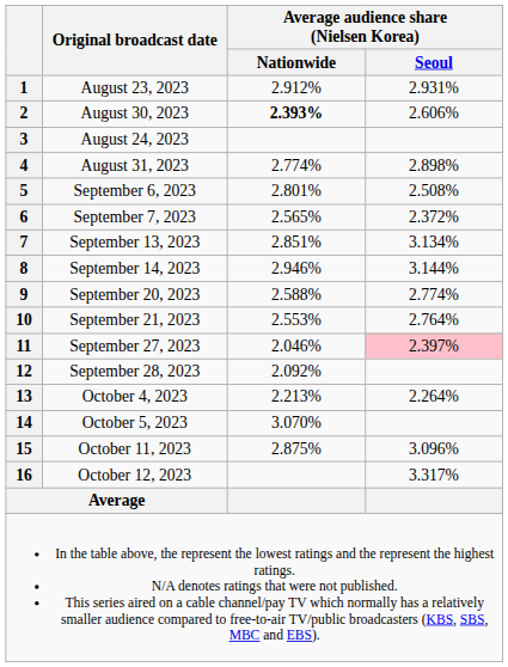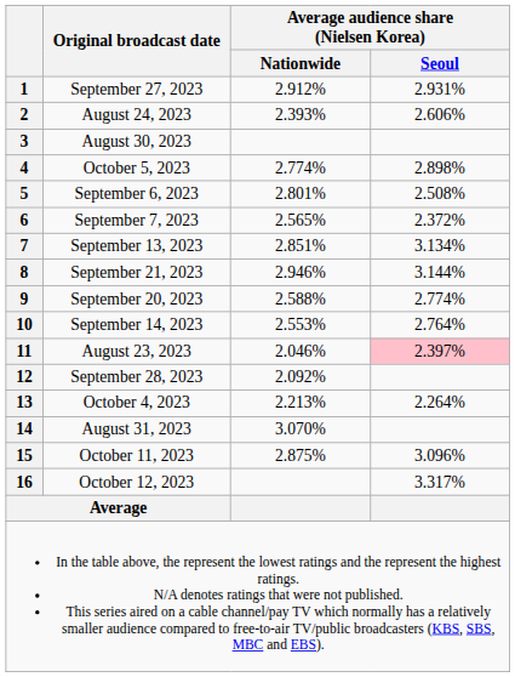1 | Original broadcast date: August 23, 2023 -> September 27, 2023
2 | Original broadcast date: August 30, 2023 -> August 24, 2023
2 | Average audience share (Nielsen Korea) / Nationwide: bold -> normal
3 | Original broadcast date: August 24, 2023 -> August 30, 2023
4 | Original broadcast date: August 31, 2023 -> October 5, 2023
8 | Original broadcast date: September 14, 2023 -> September 21, 2023
10 | Original broadcast date: September 21, 2023 -> September 14, 2023
11 | Original broadcast date: September 27, 2023 -> August 23, 2023
14 | Original broadcast date: October 5, 2023 -> August 31, 2023
